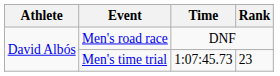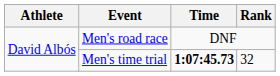Men's time trial | Time: normal -> bold
Men's time trial | Rank: 23 -> 32
